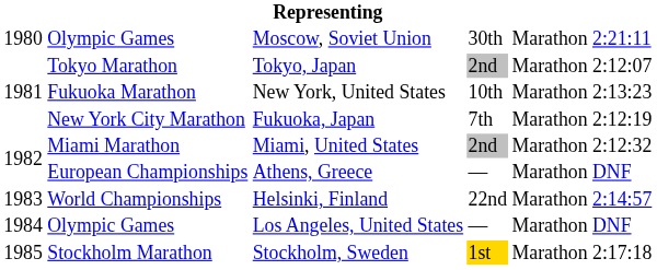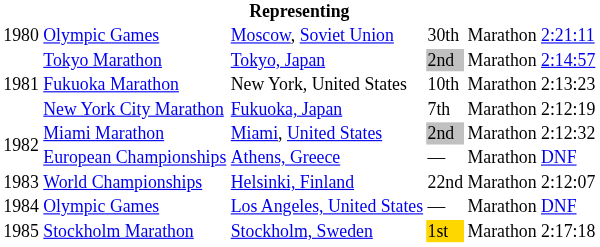Tokyo, Japan | column 6: 2:12:07 -> 2:14:57
Helsinki, Finland | column 6: 2:14:57 -> 2:12:07
